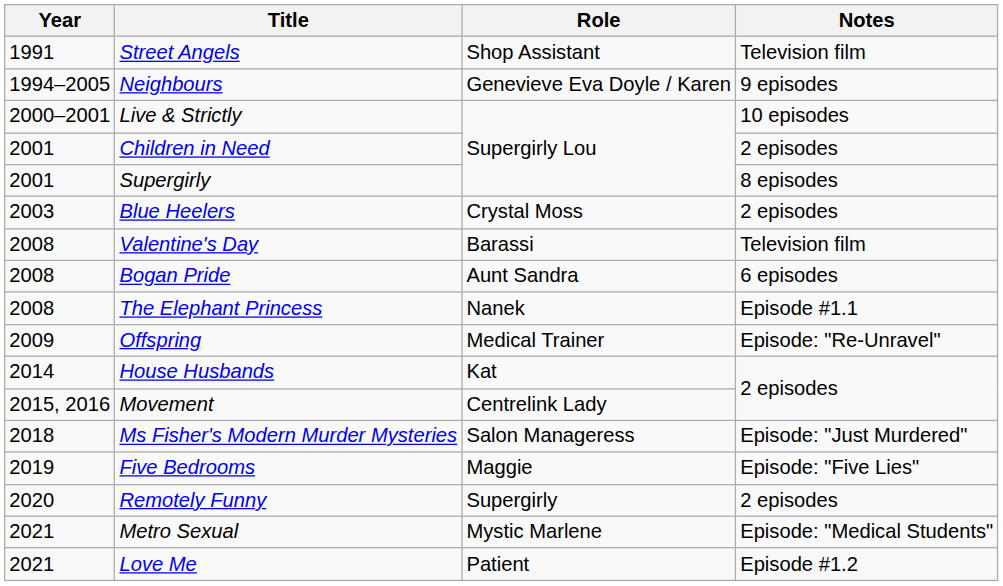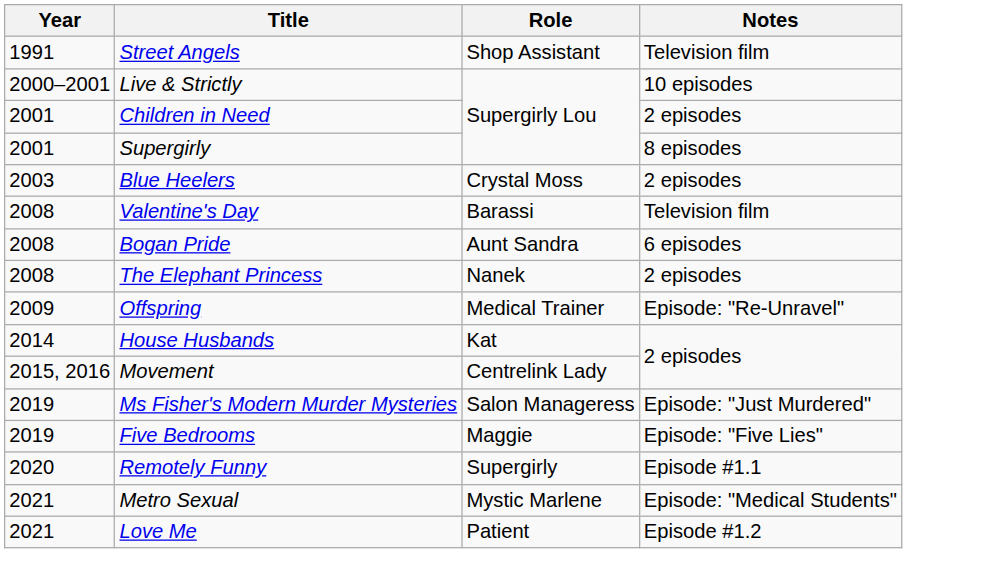- row: 1994–2005 | Neighbours | Genevieve Eva Doyle / Karen | 9 episodes
The Elephant Princess | Notes: Episode #1.1 -> 2 episodes
Ms Fisher's Modern Murder Mysteries | Year: 2018 -> 2019
Remotely Funny | Notes: 2 episodes -> Episode #1.1
